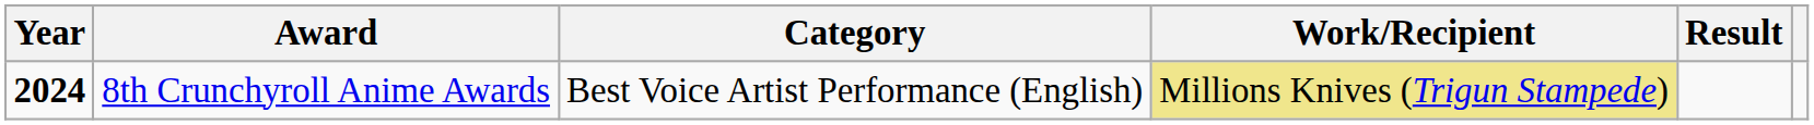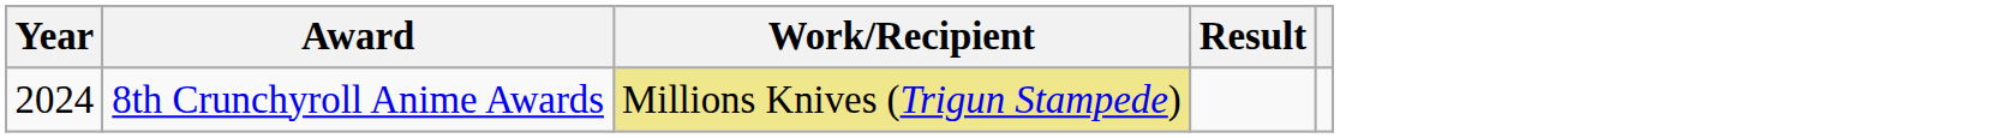- column: Category | Best Voice Artist Performance (English)
8th Crunchyroll Anime Awards | Year: bold -> normal
